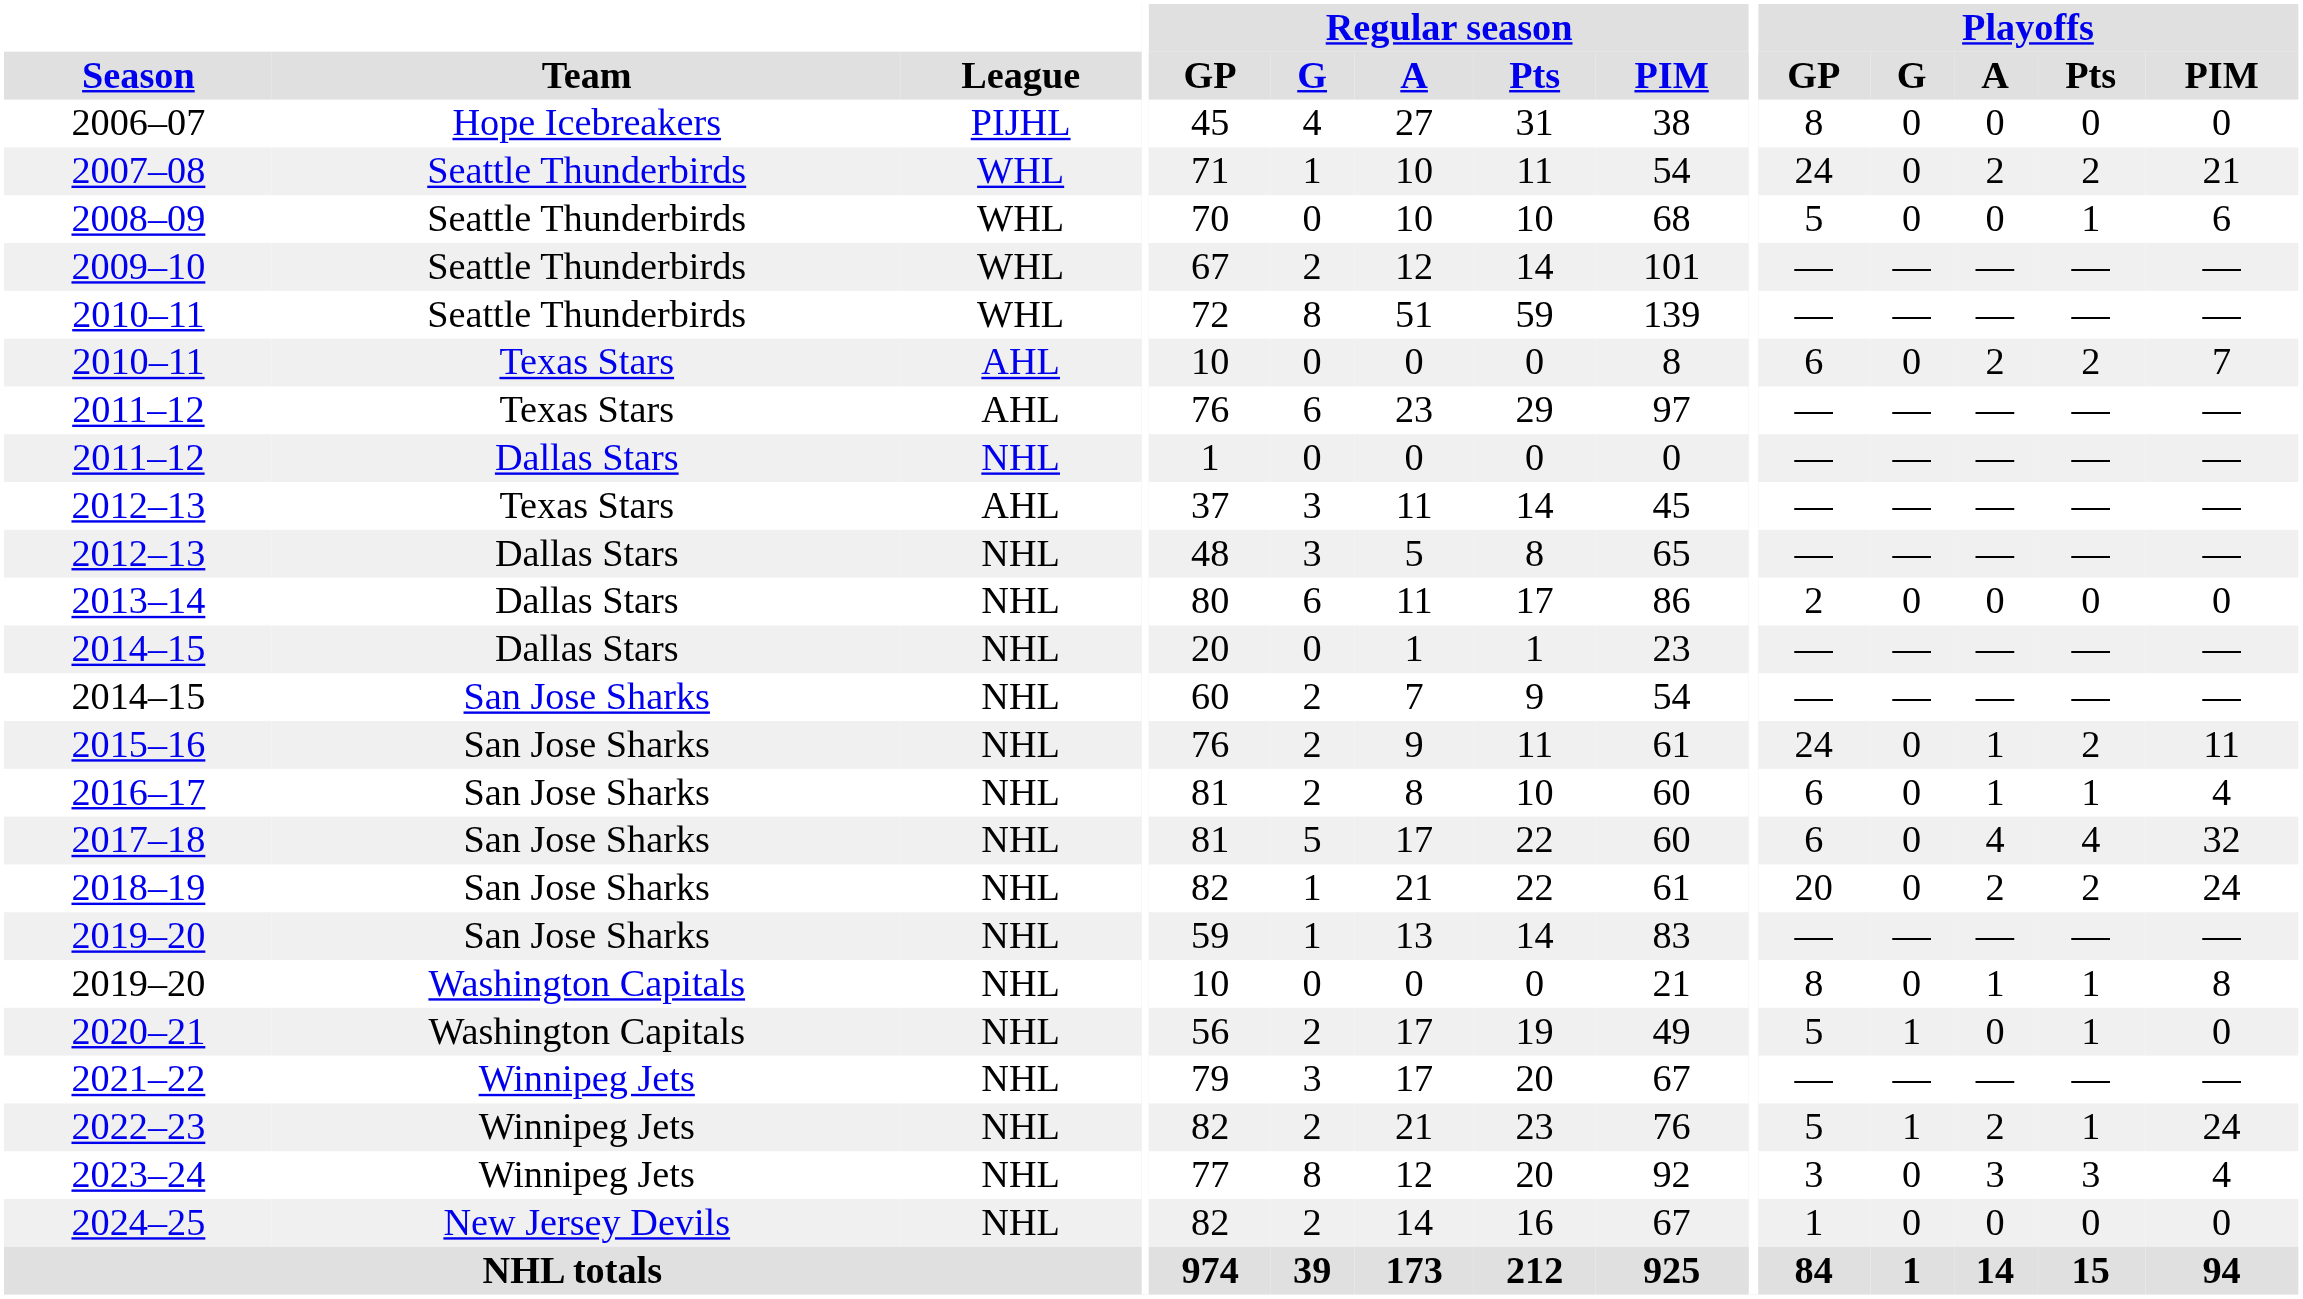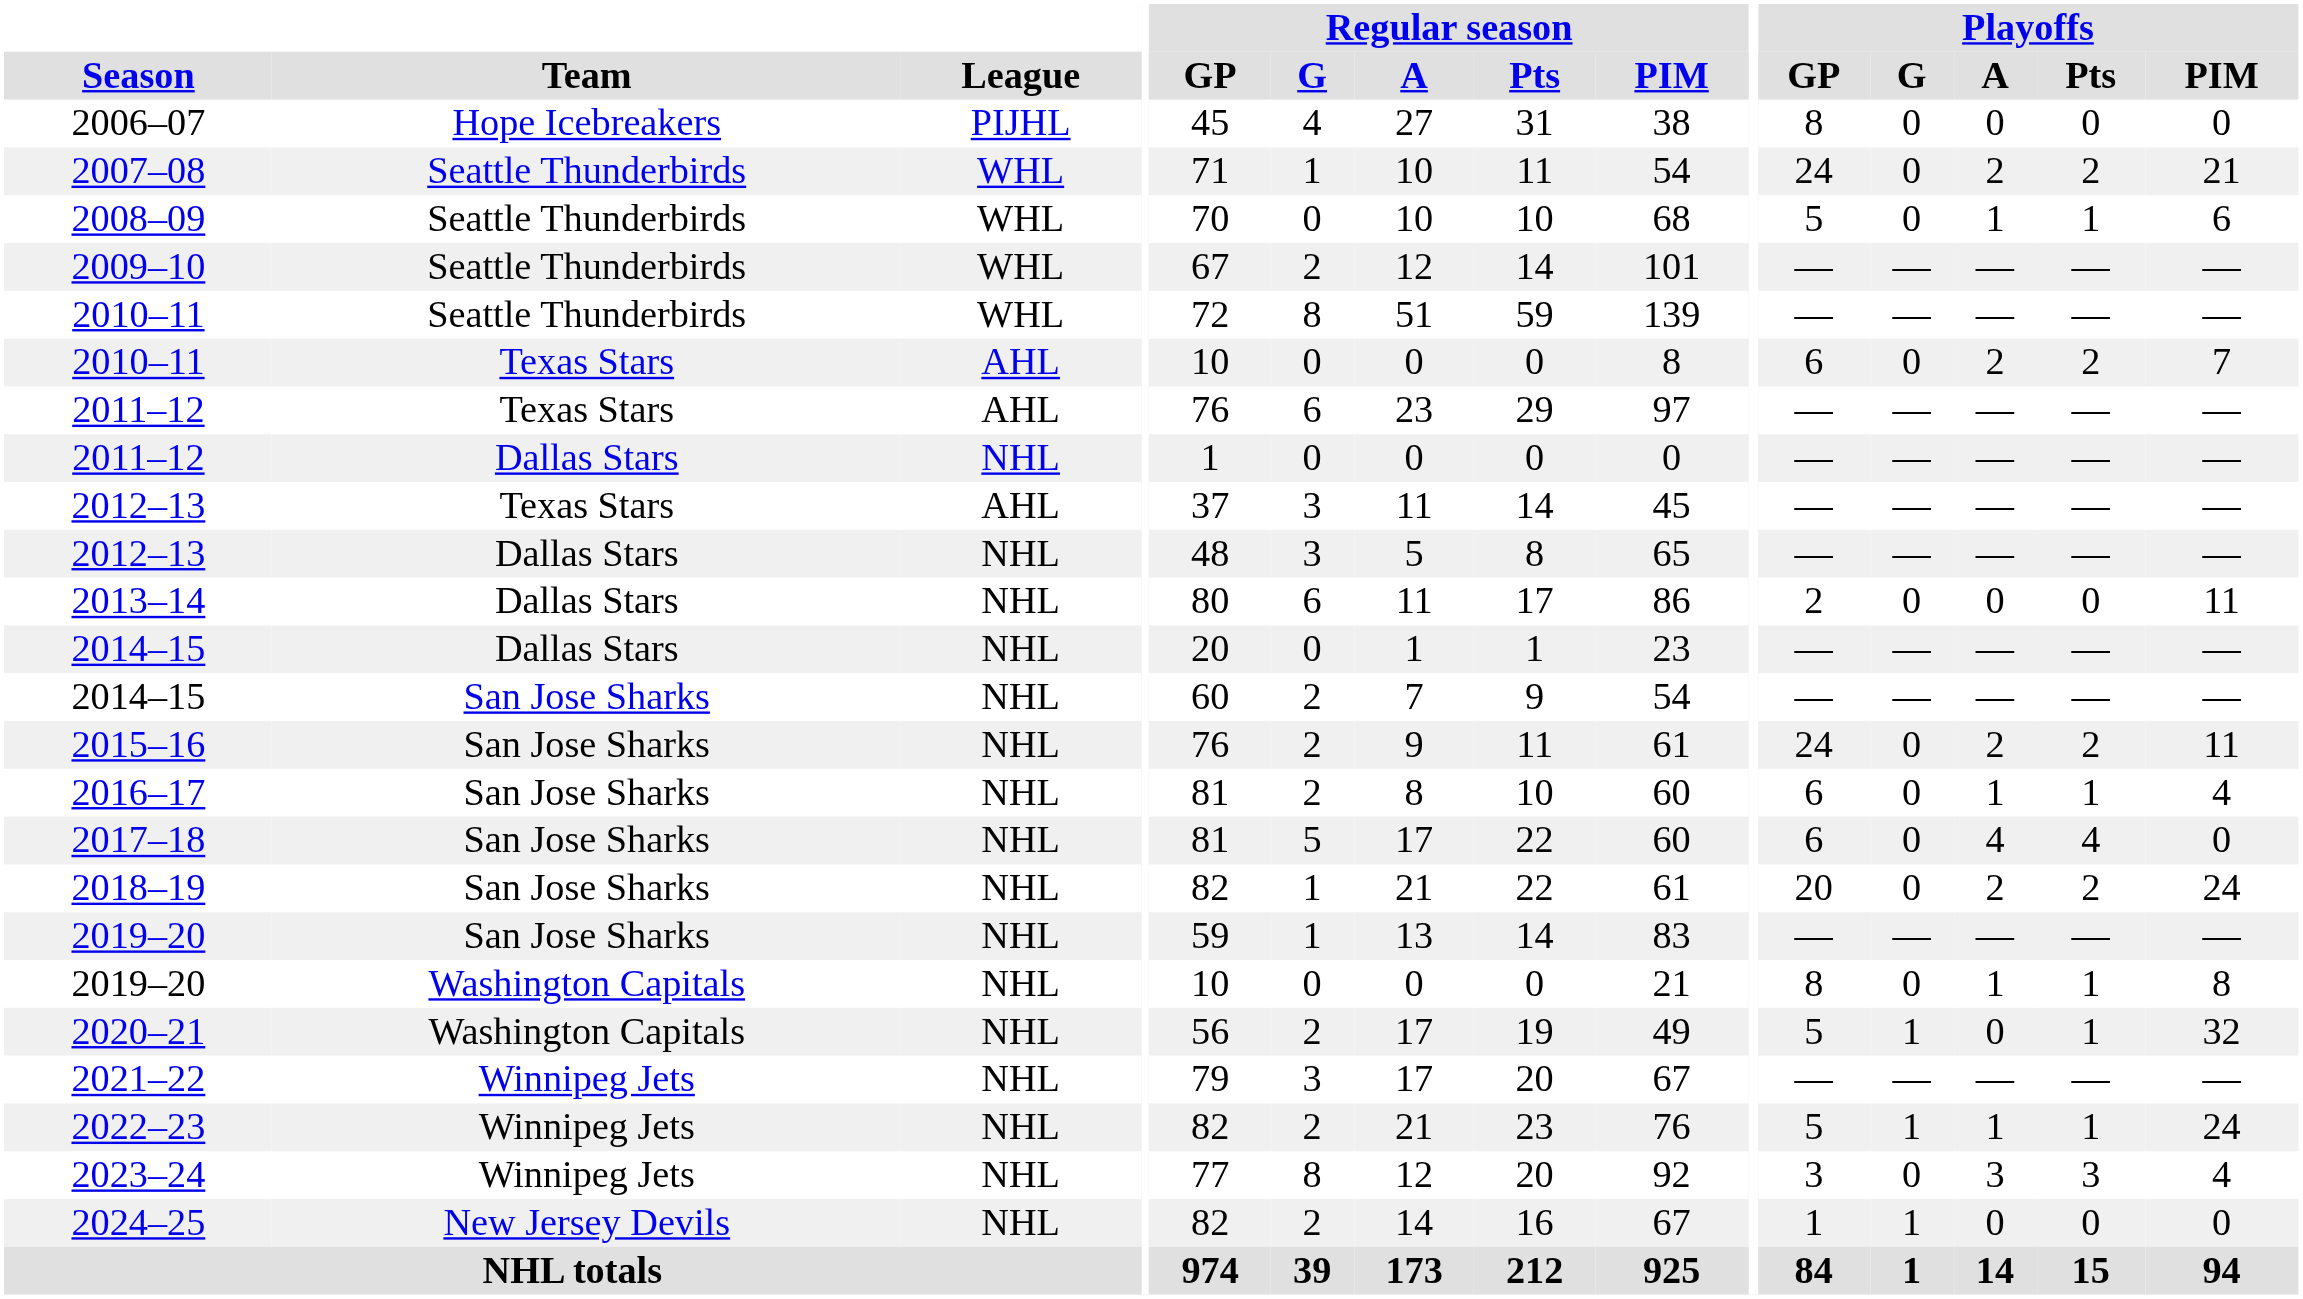2008–09 | Playoffs / A: 0 -> 1
2013–14 | Playoffs / PIM: 0 -> 11
2015–16 | Playoffs / A: 1 -> 2
2017–18 | Playoffs / PIM: 32 -> 0
2020–21 | Playoffs / PIM: 0 -> 32
2022–23 | Playoffs / A: 2 -> 1
2024–25 | Playoffs / G: 0 -> 1
